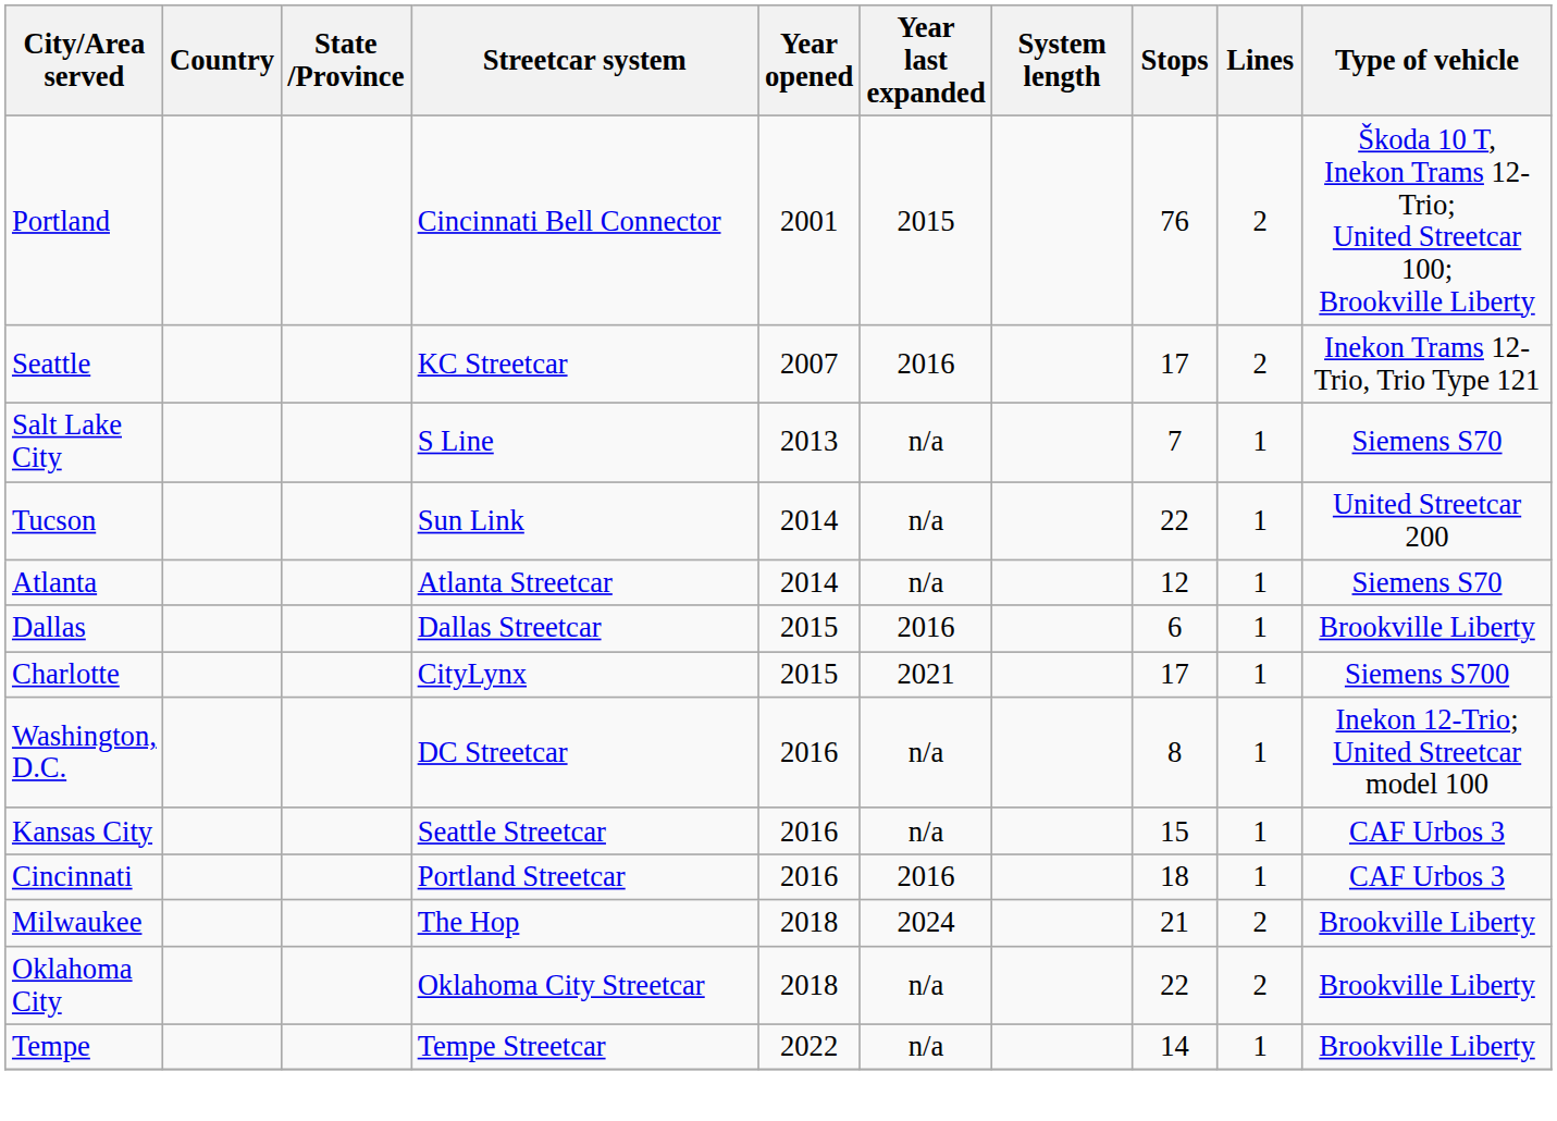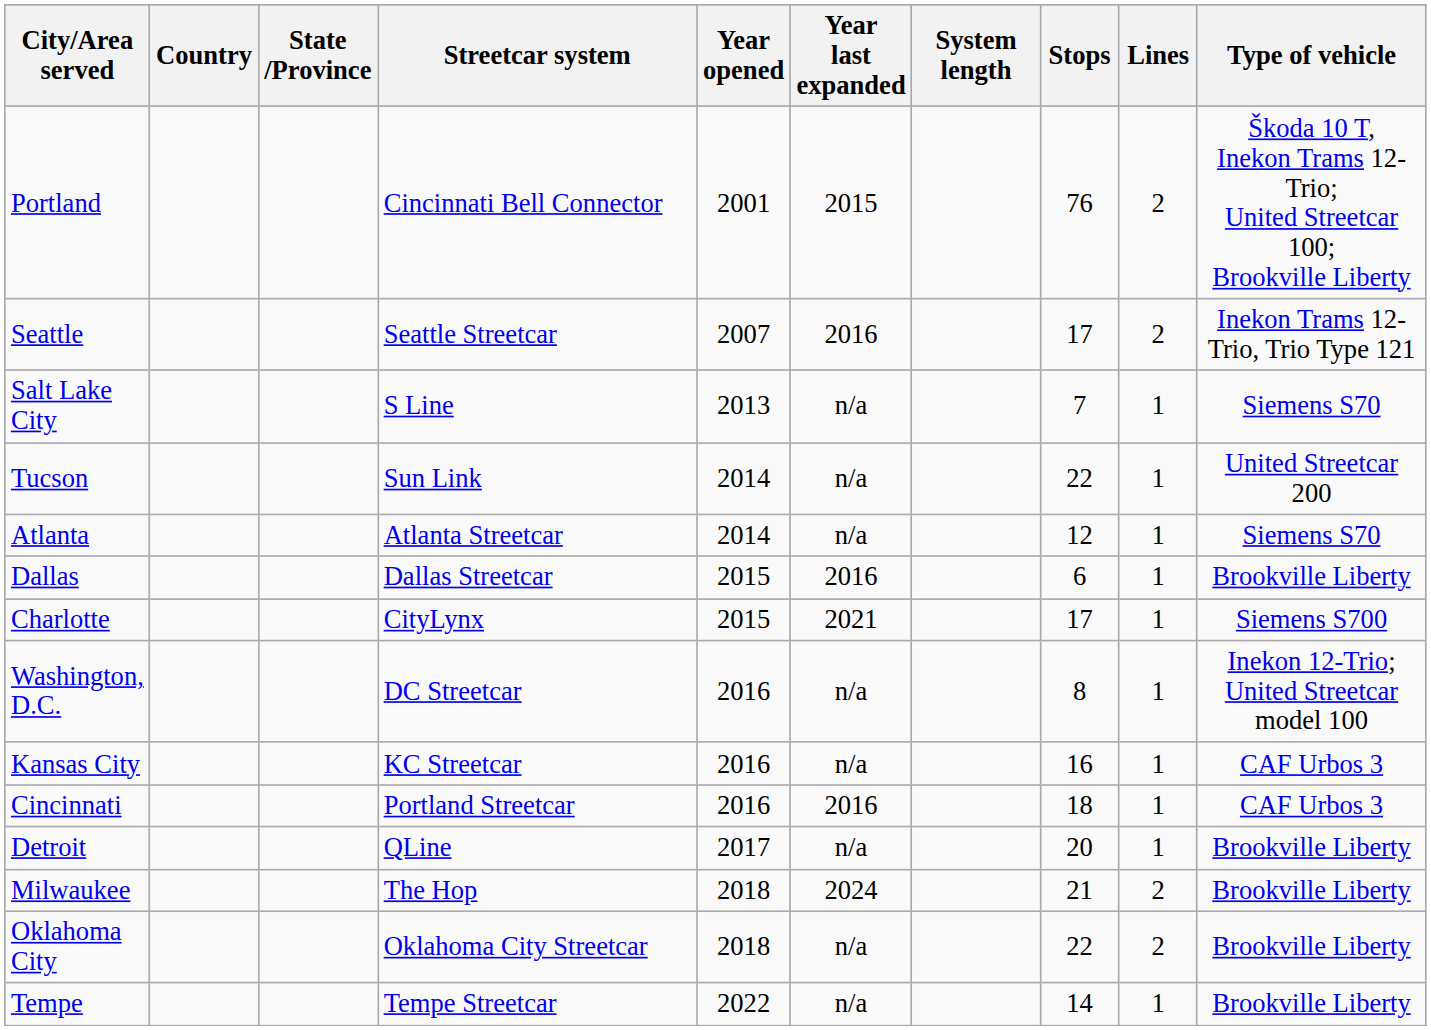Seattle | Streetcar system: KC Streetcar -> Seattle Streetcar
Kansas City | Streetcar system: Seattle Streetcar -> KC Streetcar
Kansas City | Stops: 15 -> 16
+ row: Detroit | QLine | 2017 | n/a | 20 | 1 | Brookville Liberty
